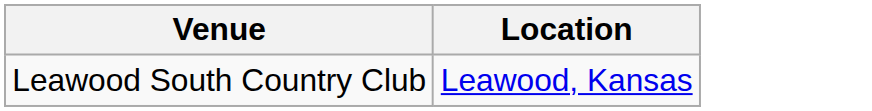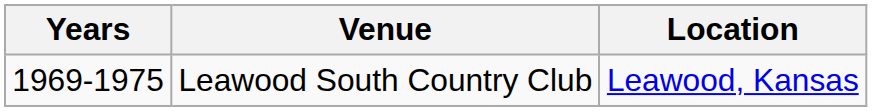+ column: Years | 1969-1975
